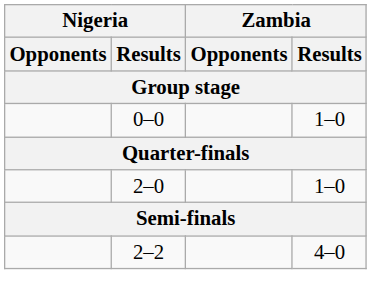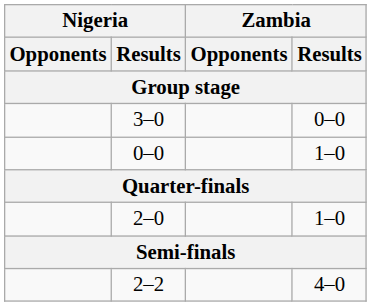+ row: 3–0 | 0–0
